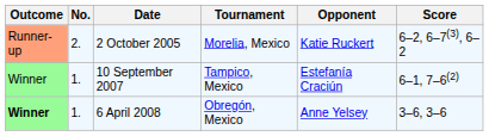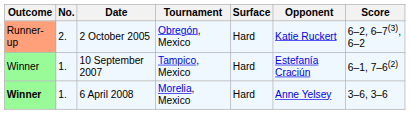+ column: Surface | Hard | Hard | Hard
2 October 2005 | Tournament: Morelia, Mexico -> Obregón, Mexico
6 April 2008 | Tournament: Obregón, Mexico -> Morelia, Mexico
